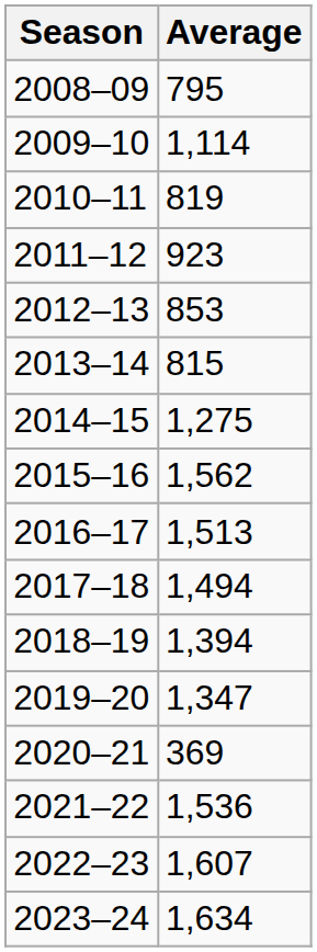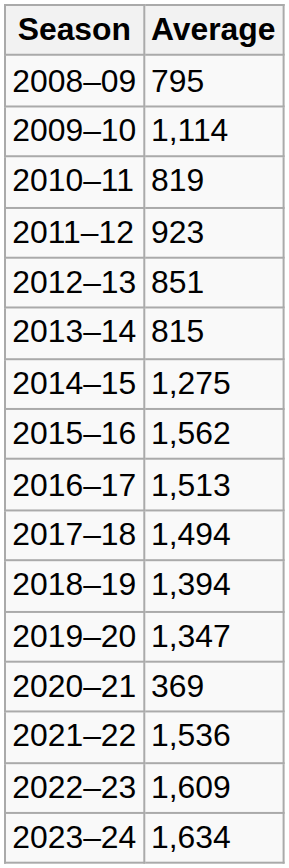2012–13 | Average: 853 -> 851
2022–23 | Average: 1,607 -> 1,609
